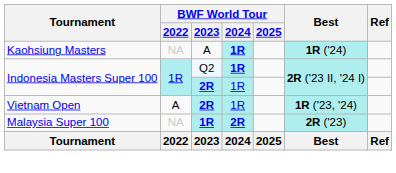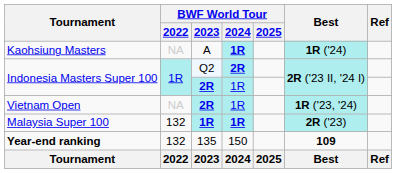Indonesia Masters Super 100 / Q2 | BWF World Tour / 2024: 1R -> 2R
Vietnam Open | BWF World Tour / 2022: A -> NA
Malaysia Super 100 | BWF World Tour / 2022: NA -> 132
Malaysia Super 100 | BWF World Tour / 2024: 2R -> 1R
+ row: Year-end ranking | 132 | 135 | 150 | 109
